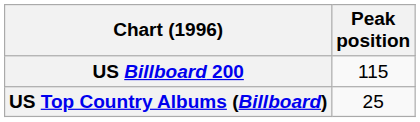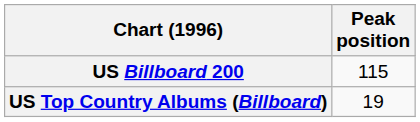US Top Country Albums (Billboard) | Peak position: 25 -> 19
